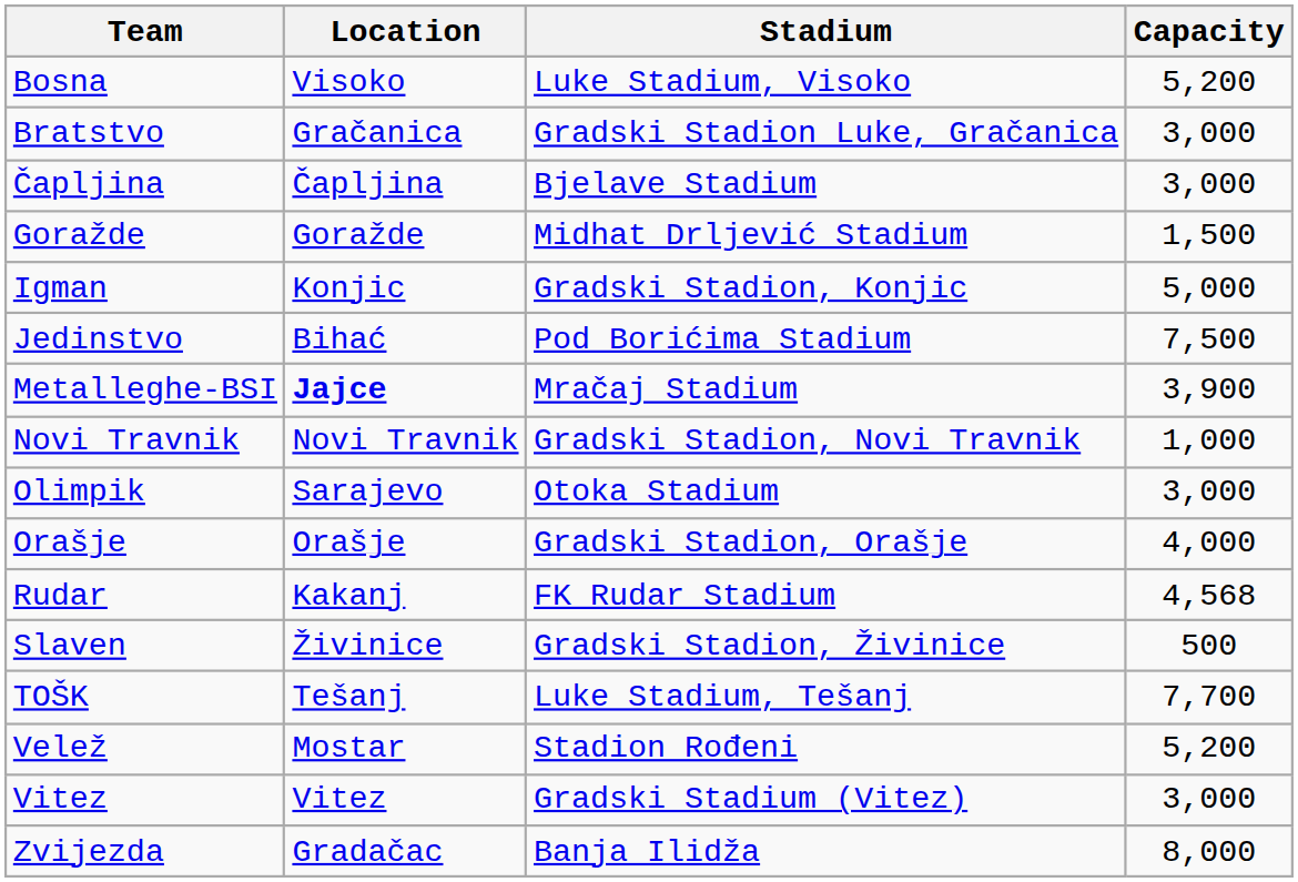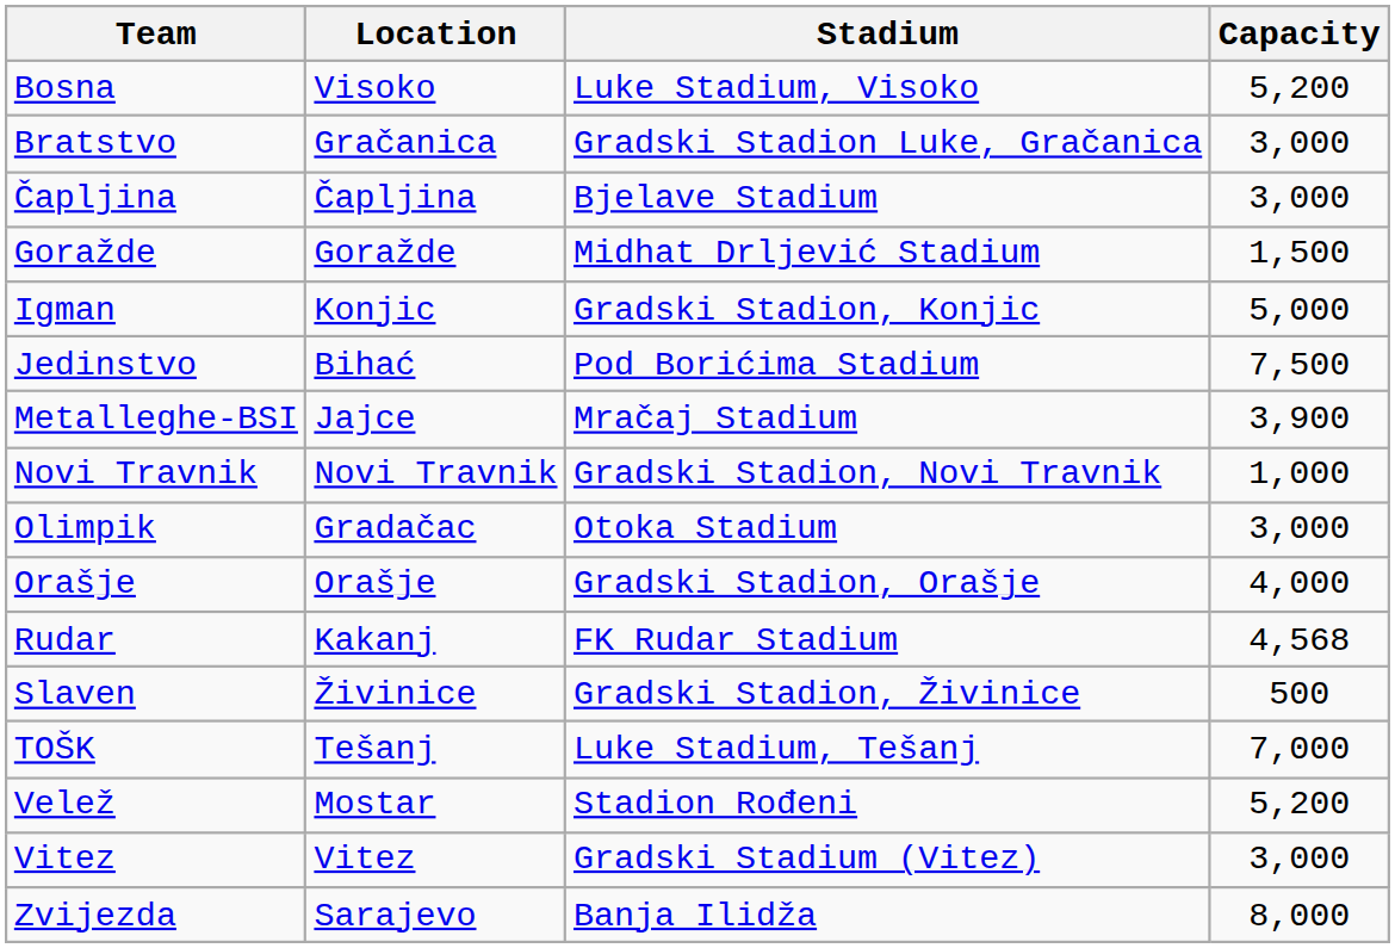Metalleghe-BSI | Location: bold -> normal
Olimpik | Location: Sarajevo -> Gradačac
TOŠK | Capacity: 7,700 -> 7,000
Zvijezda | Location: Gradačac -> Sarajevo
